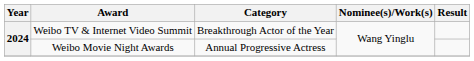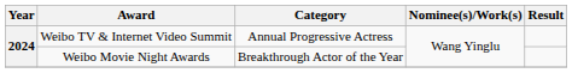Weibo TV & Internet Video Summit | Category: Breakthrough Actor of the Year -> Annual Progressive Actress
Weibo Movie Night Awards | Category: Annual Progressive Actress -> Breakthrough Actor of the Year
